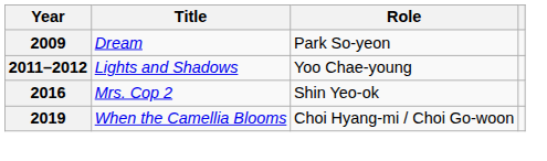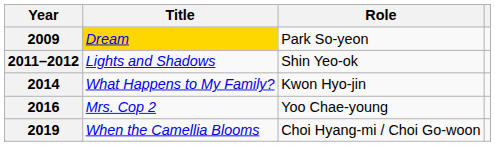2009 | Title: no background -> gold background
2011–2012 | Role: Yoo Chae-young -> Shin Yeo-ok
+ row: 2014 | What Happens to My Family? | Kwon Hyo-jin
2016 | Role: Shin Yeo-ok -> Yoo Chae-young
